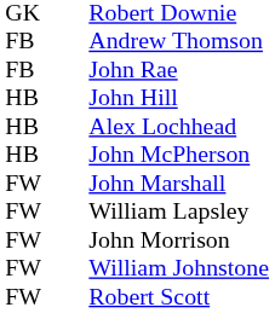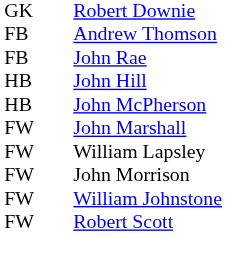- row: HB | Alex Lochhead
